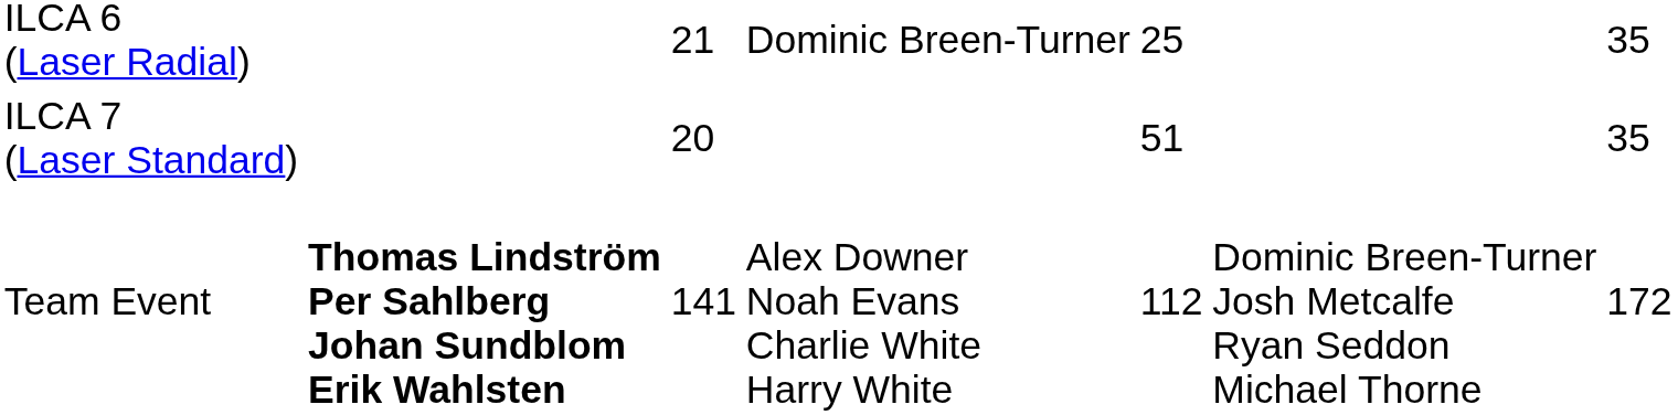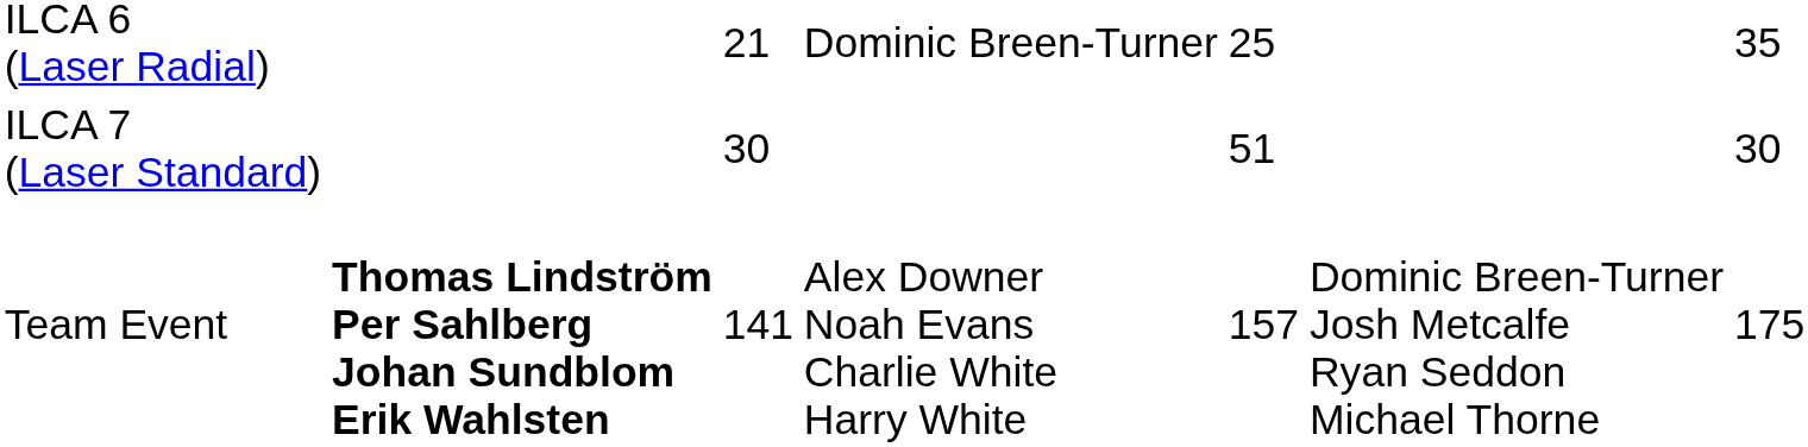ILCA 7 (Laser Standard) | column 3: 20 -> 30
ILCA 7 (Laser Standard) | column 7: 35 -> 30
Team Event | column 5: 112 -> 157
Team Event | column 7: 172 -> 175
